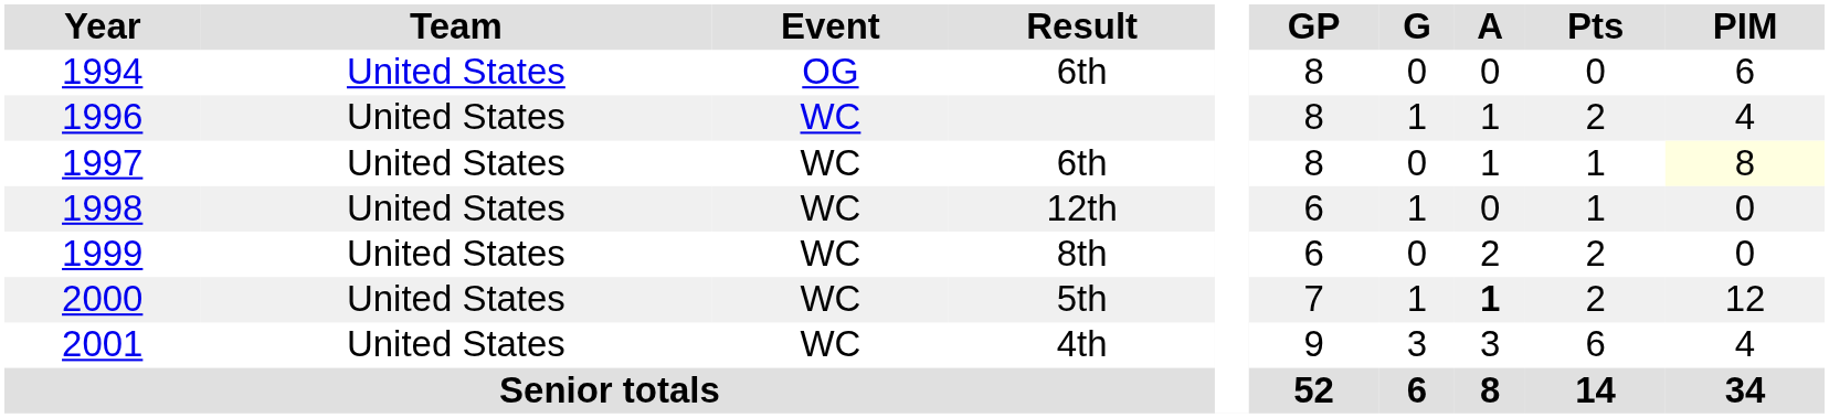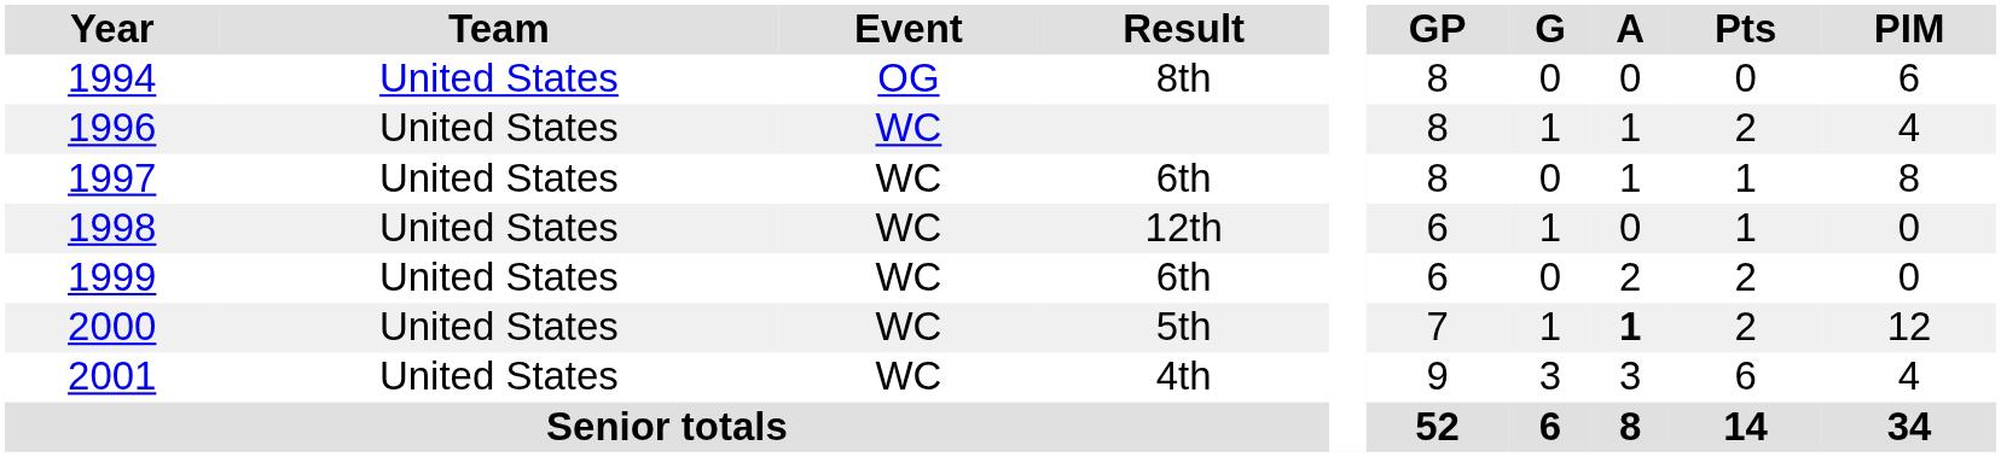1994 | Result: 6th -> 8th
1997 | PIM: lightyellow background -> no background
1999 | Result: 8th -> 6th
